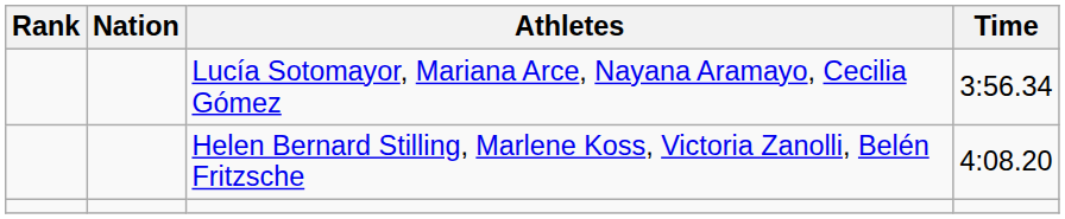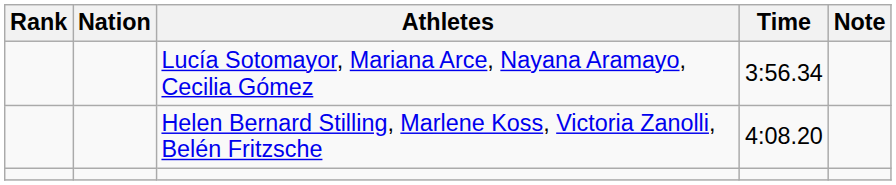+ column: Note
